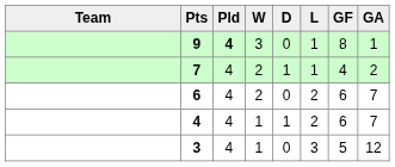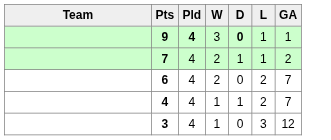- column: GF | 8 | 4 | 6 | 6 | 5
9 | D: normal -> bold
